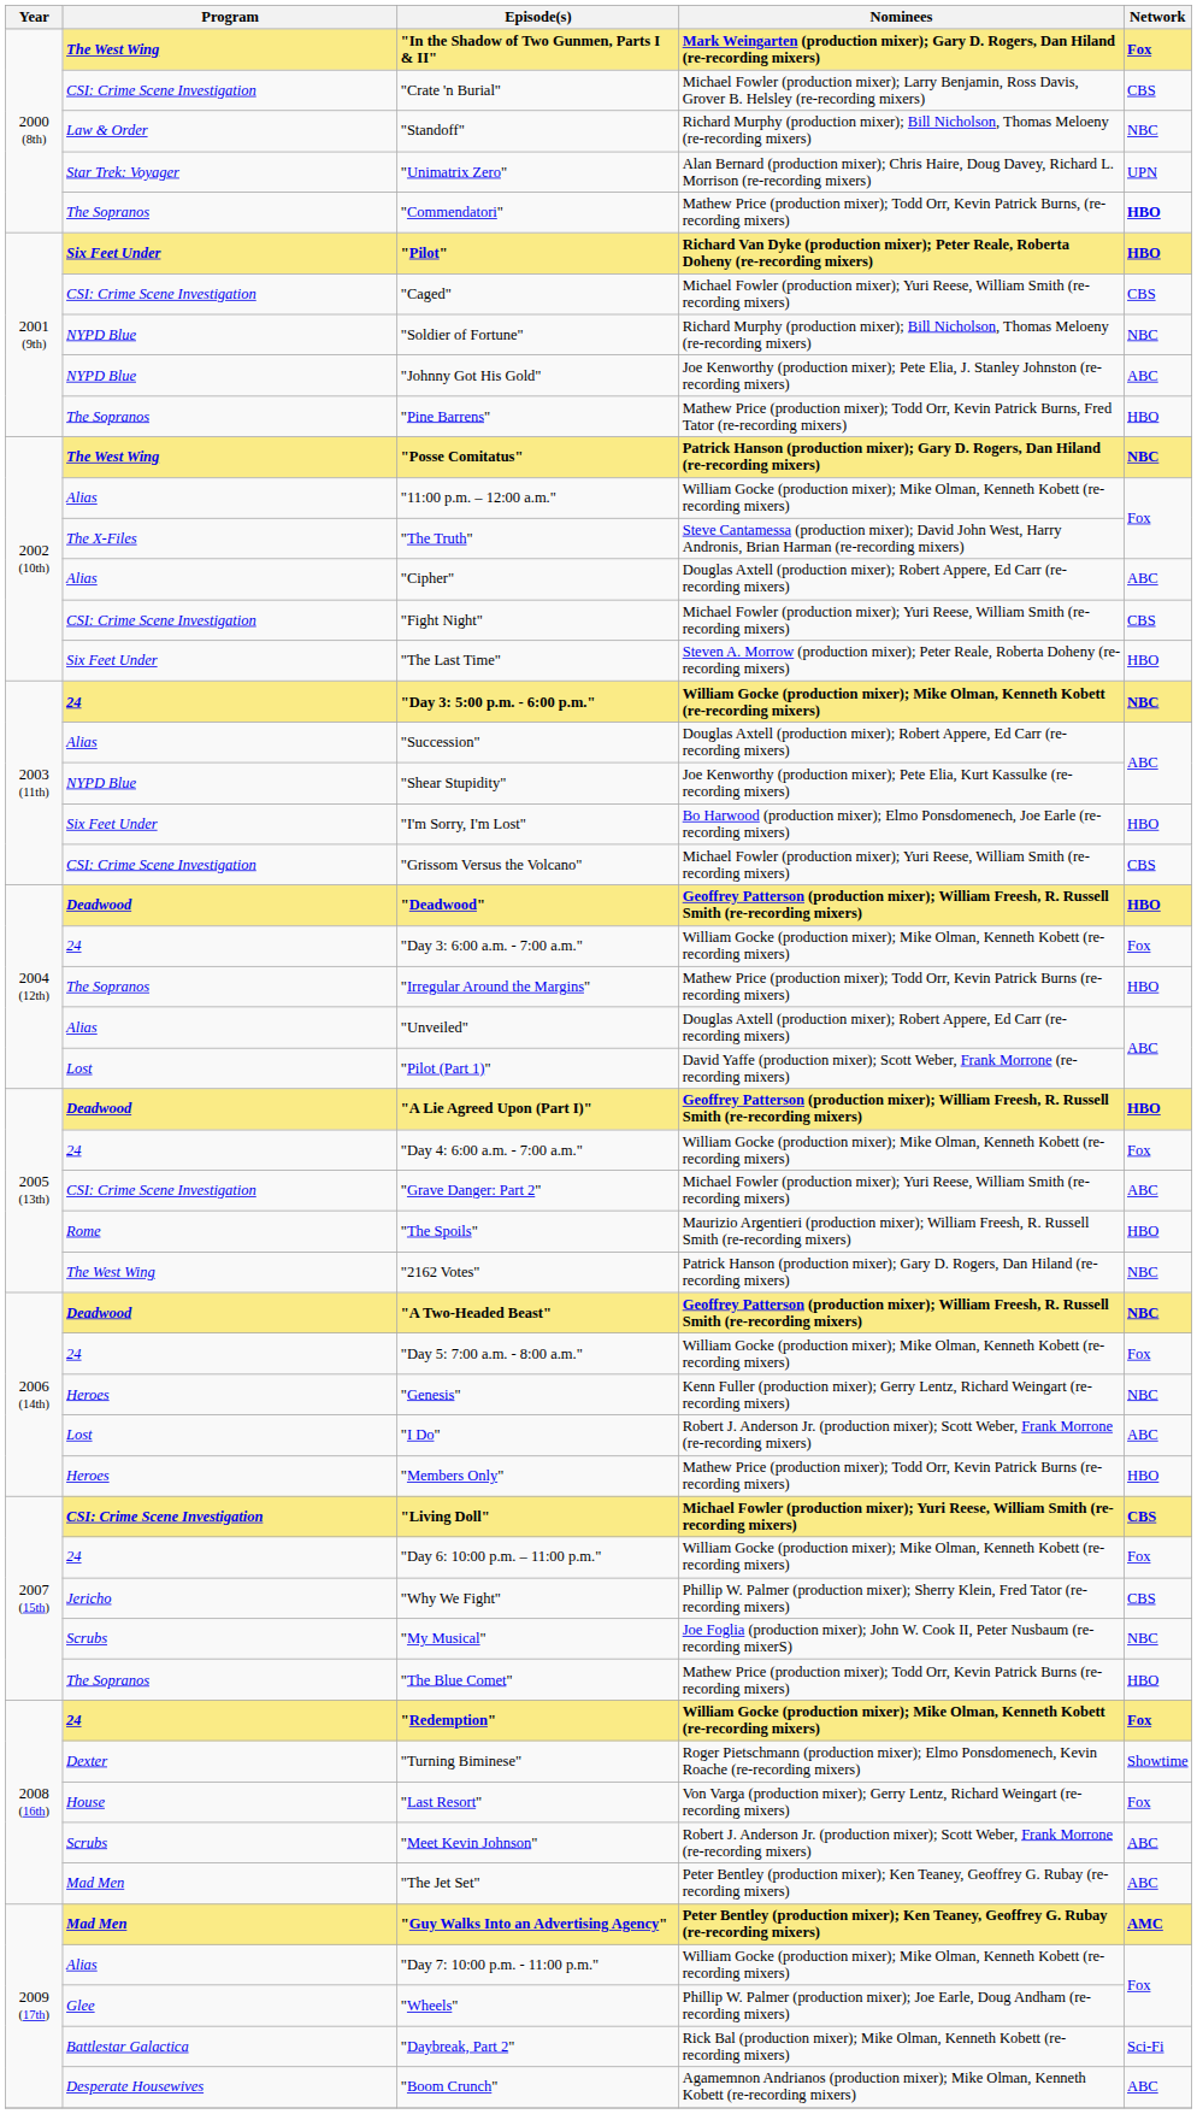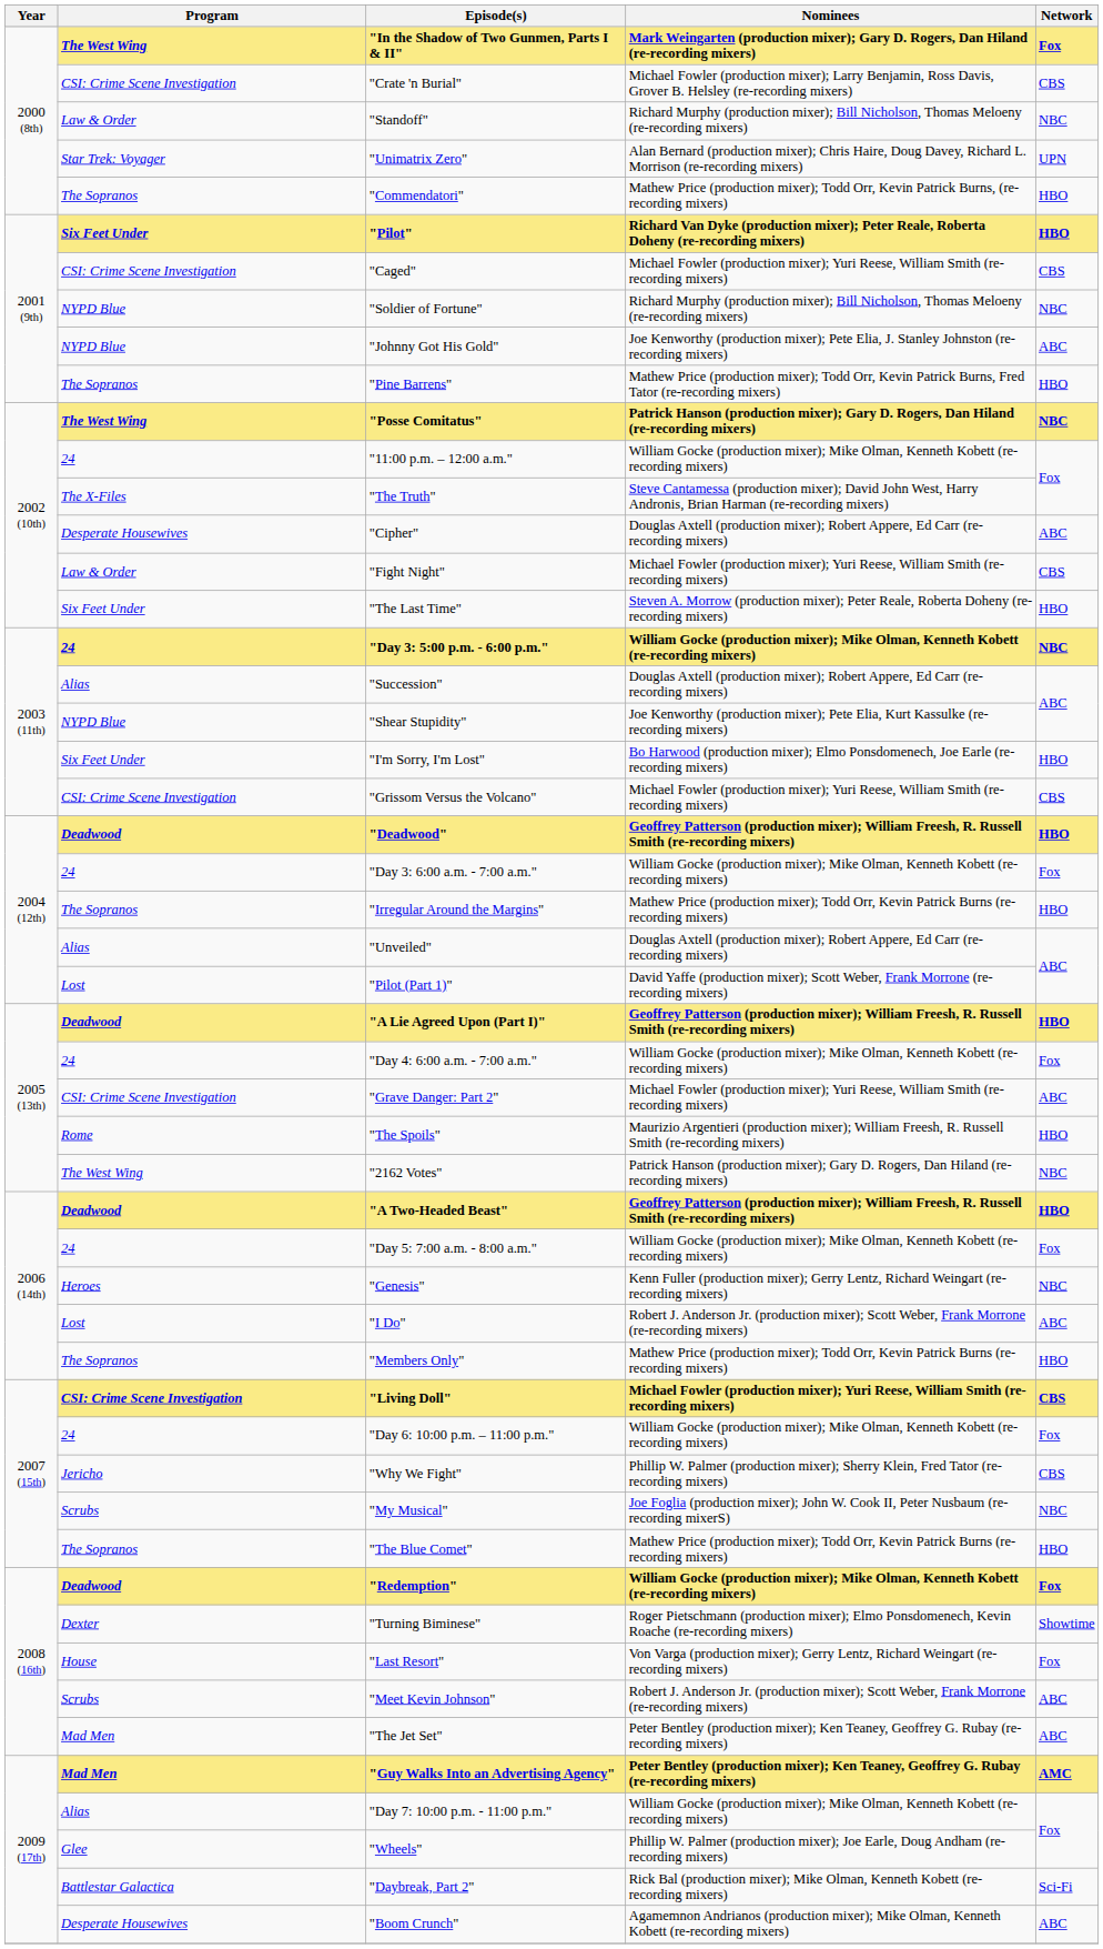"Commendatori" | Network: bold -> normal
"11:00 p.m. – 12:00 a.m." | Program: Alias -> 24
"Cipher" | Program: Alias -> Desperate Housewives
"Fight Night" | Program: CSI: Crime Scene Investigation -> Law & Order
"A Two-Headed Beast" | Network: NBC -> HBO
"Members Only" | Program: Heroes -> The Sopranos
"Redemption" | Program: 24 -> Deadwood
